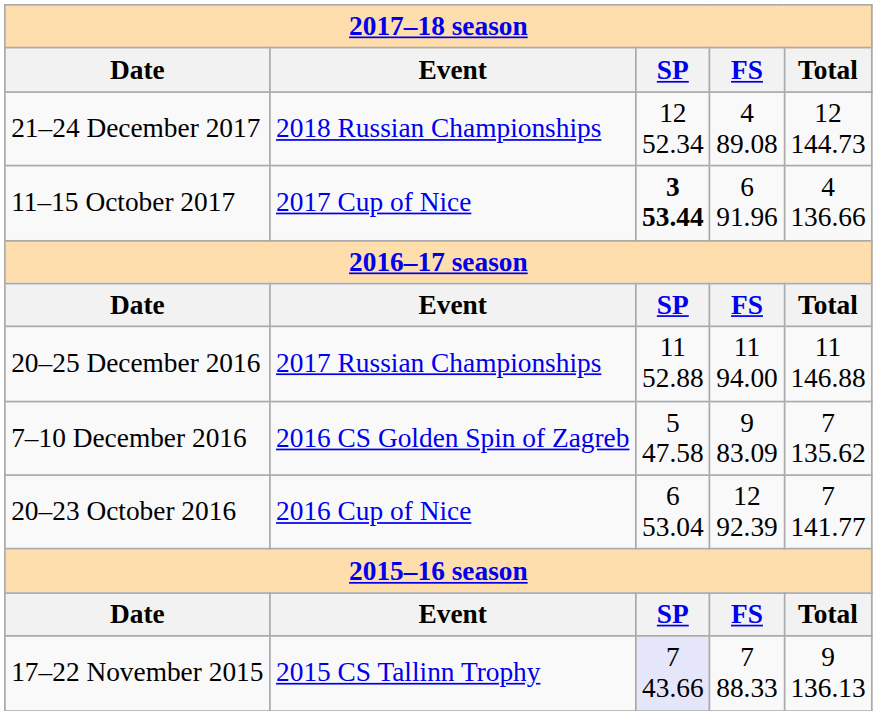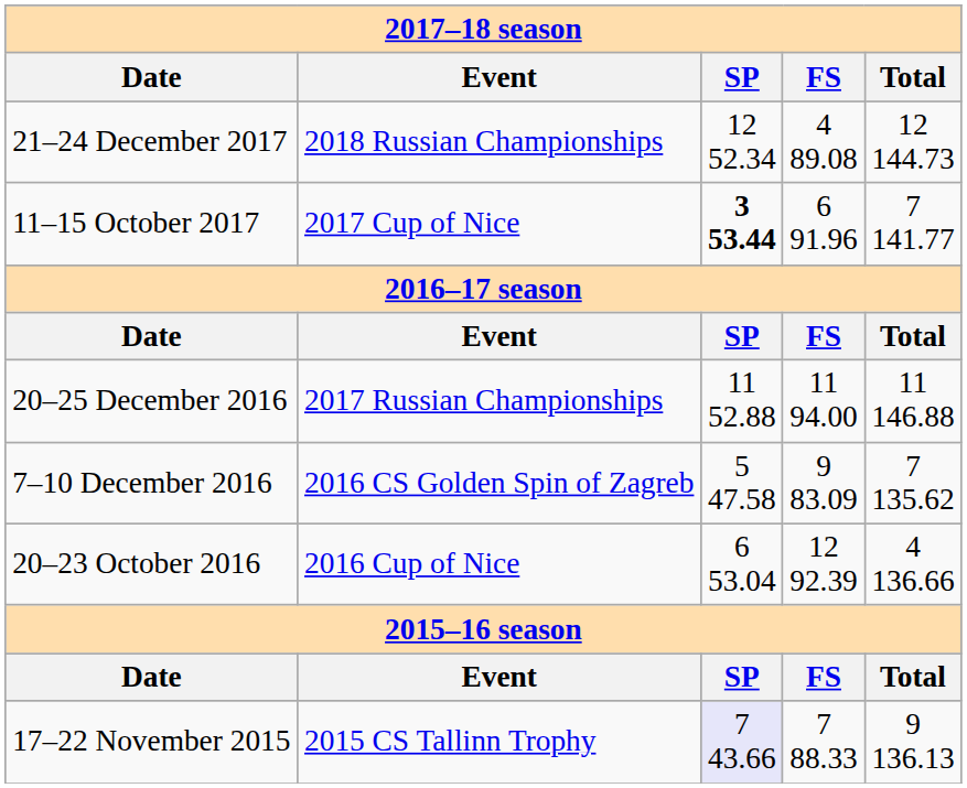11–15 October 2017 | column 5: 4 136.66 -> 7 141.77
20–23 October 2016 | column 5: 7 141.77 -> 4 136.66
